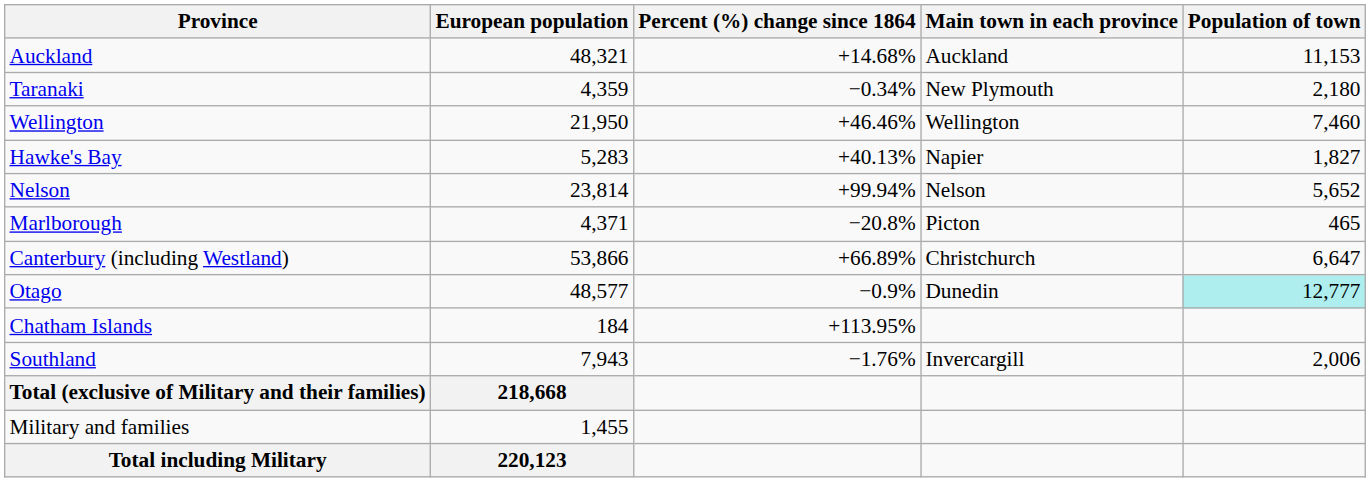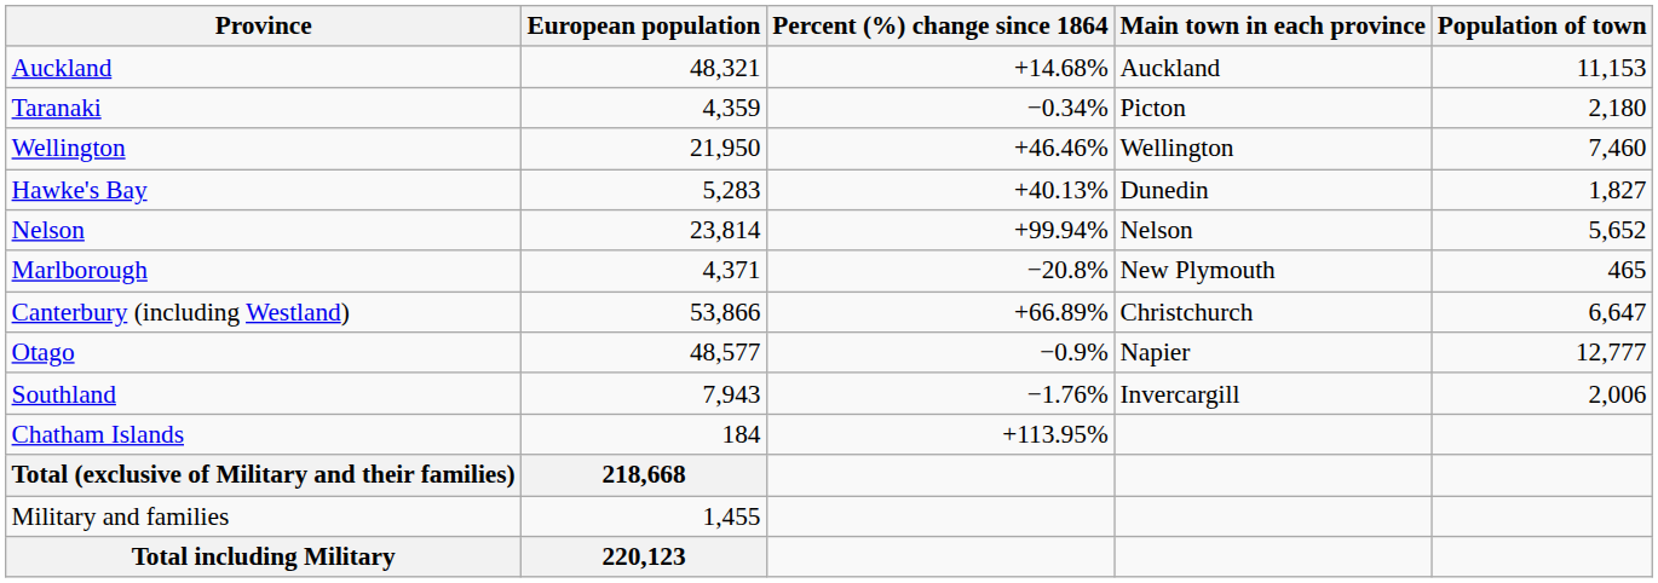Taranaki | Main town in each province: New Plymouth -> Picton
Hawke's Bay | Main town in each province: Napier -> Dunedin
Marlborough | Main town in each province: Picton -> New Plymouth
Otago | Main town in each province: Dunedin -> Napier
Otago | Population of town: paleturquoise background -> no background
rows swapped: Southland <-> Chatham Islands
